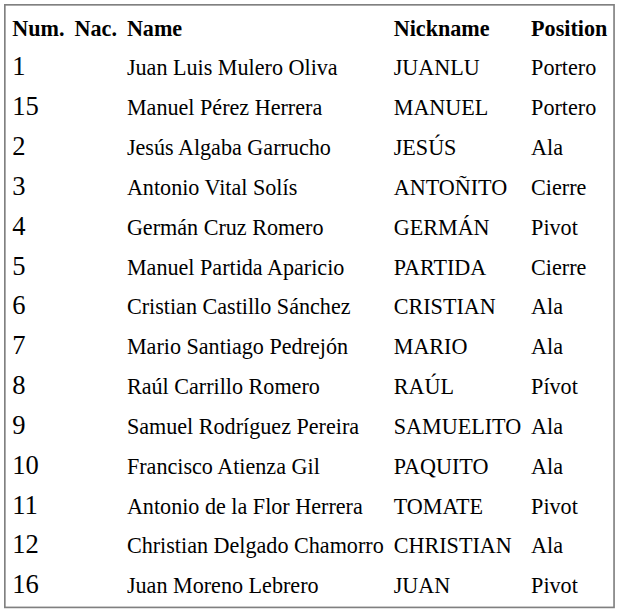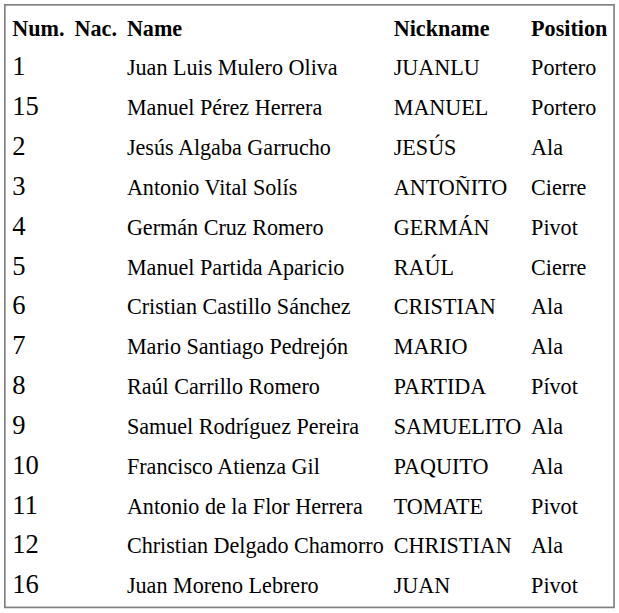Manuel Partida Aparicio | Nickname: PARTIDA -> RAÚL
Raúl Carrillo Romero | Nickname: RAÚL -> PARTIDA
